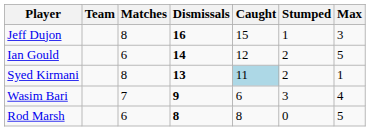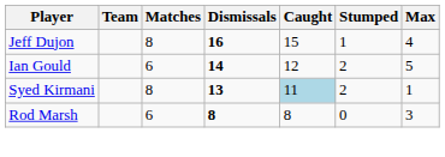Jeff Dujon | Max: 3 -> 4
- row: Wasim Bari | 7 | 9 | 6 | 3 | 4
Rod Marsh | Max: 5 -> 3
